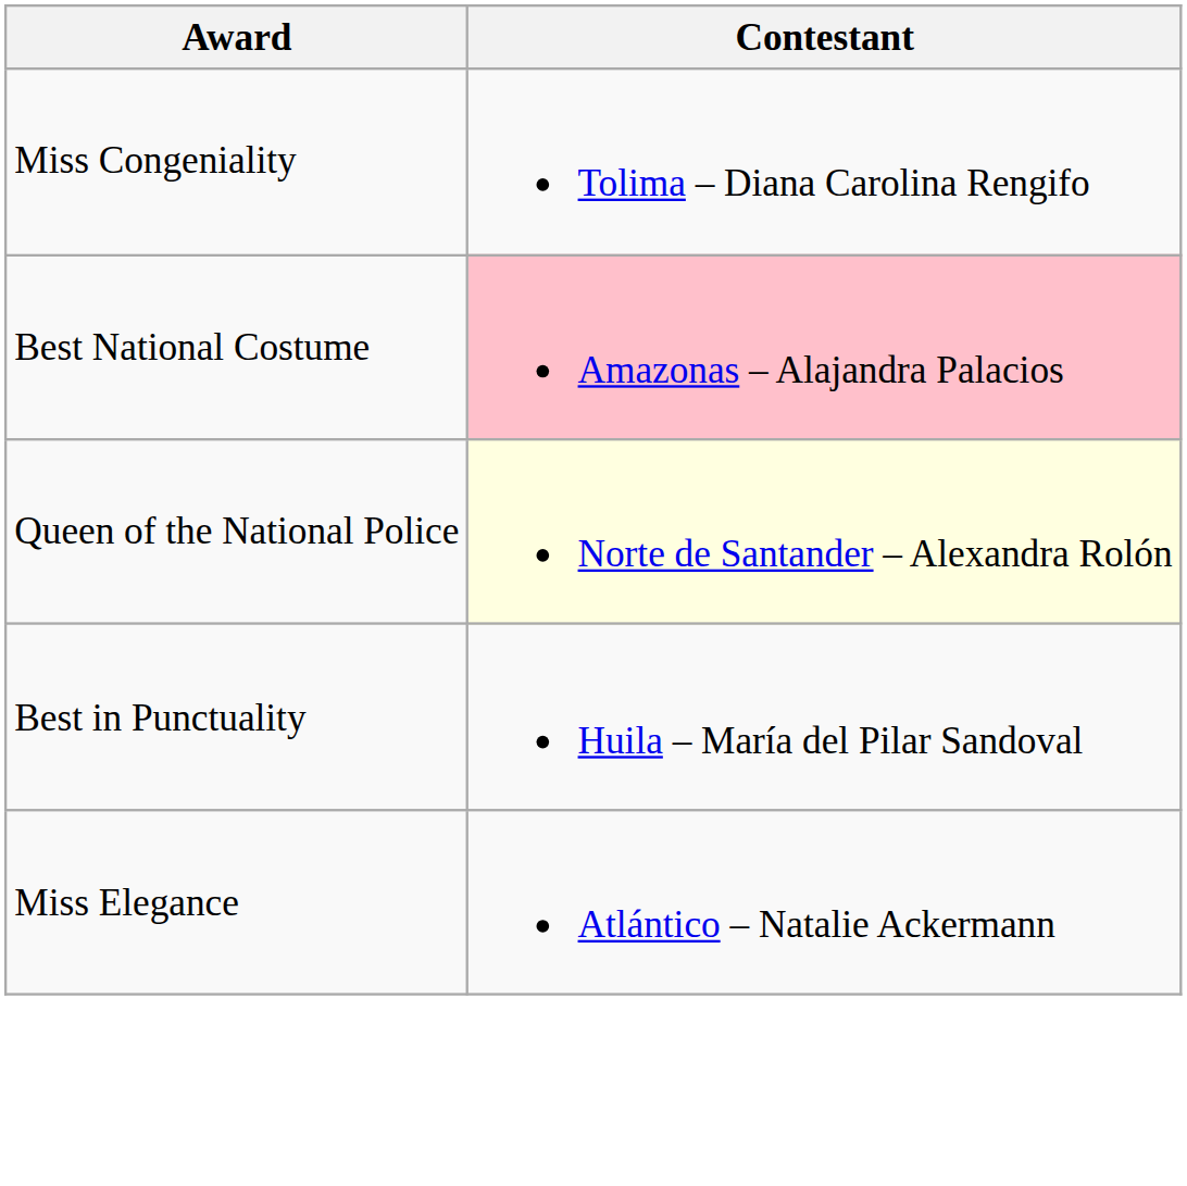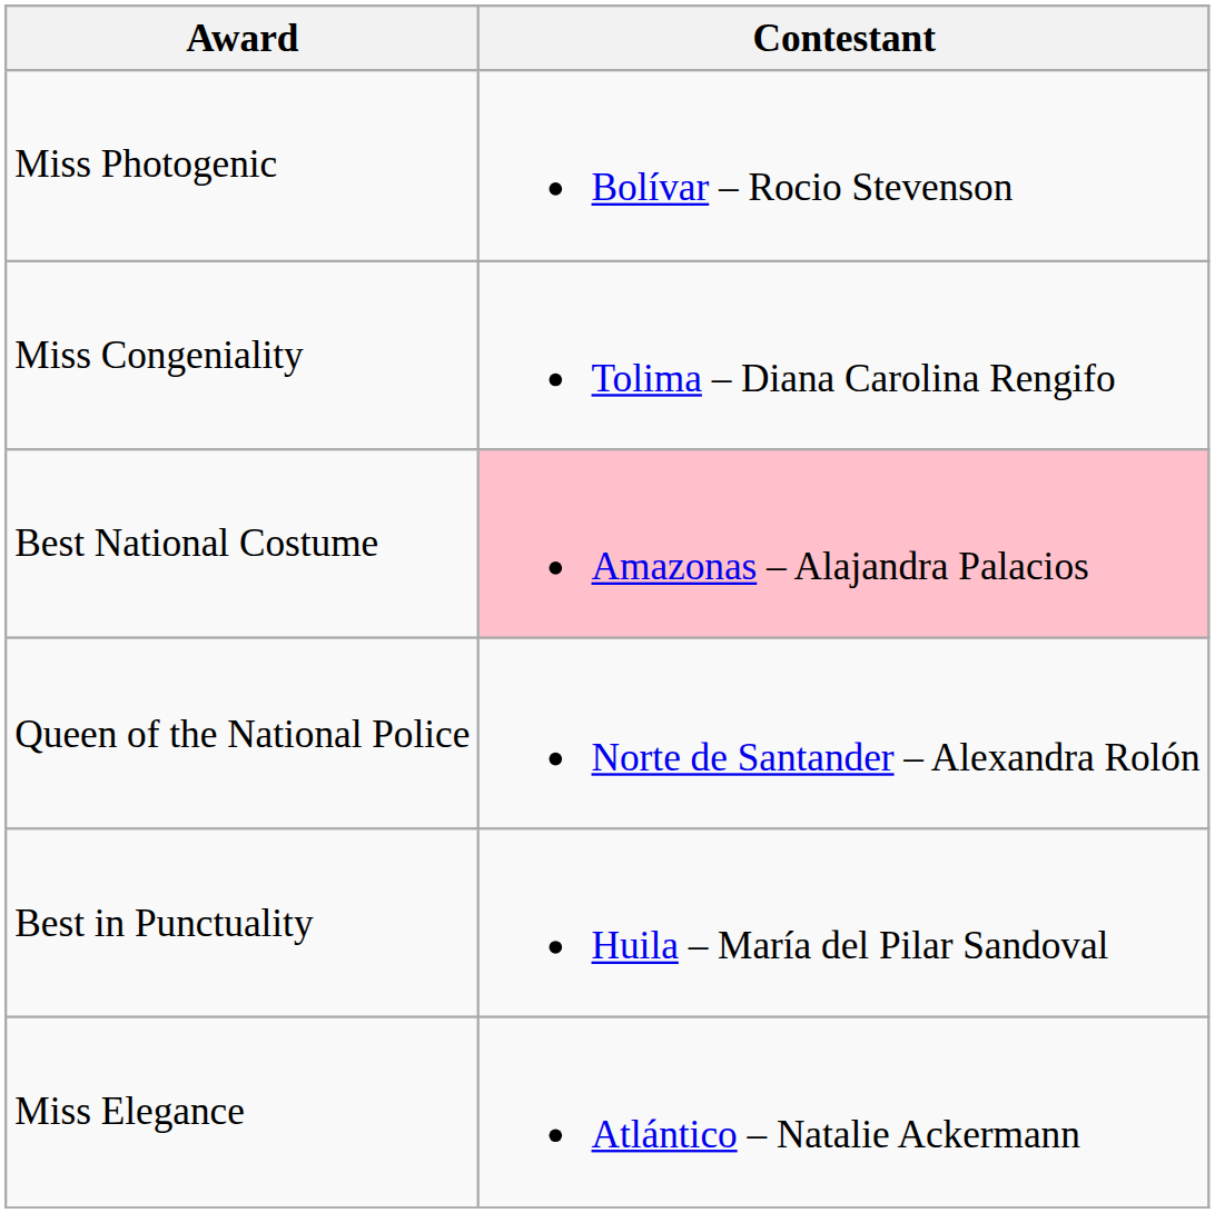+ row: Miss Photogenic | Bolívar – Rocio Stevenson
Queen of the National Police | Contestant: lightyellow background -> no background
